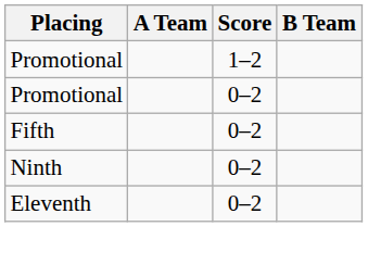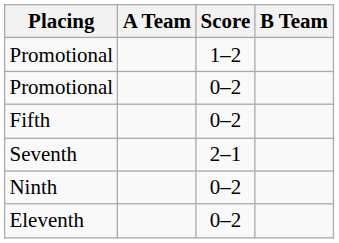+ row: Seventh | 2–1
